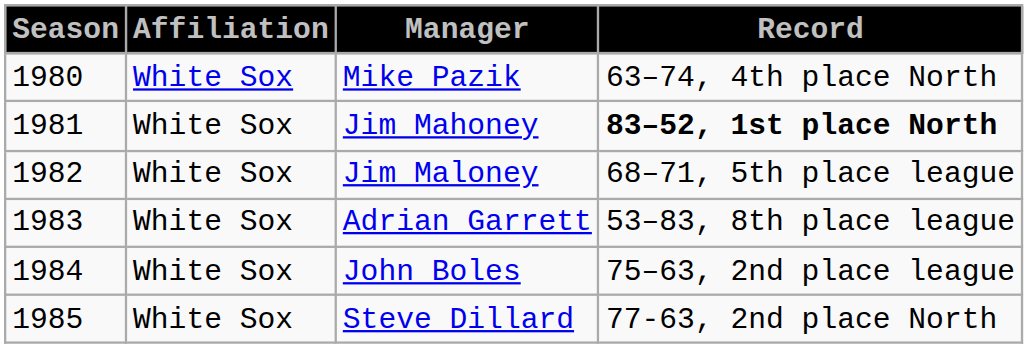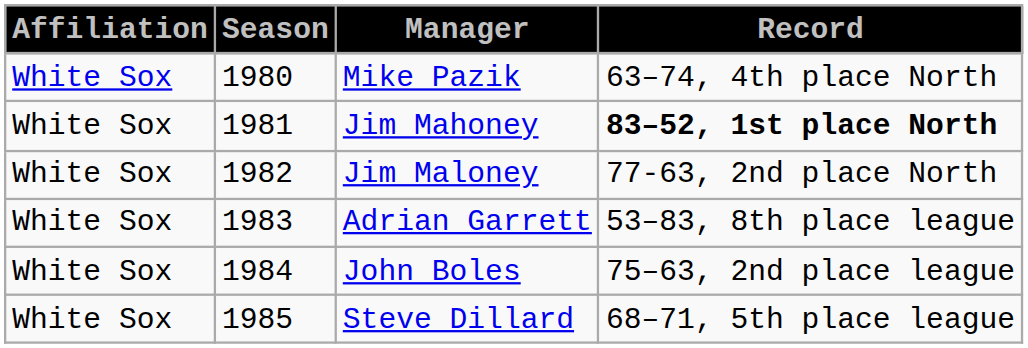columns swapped: Season <-> Affiliation
Jim Maloney | Record: 68–71, 5th place league -> 77-63, 2nd place North
Steve Dillard | Record: 77-63, 2nd place North -> 68–71, 5th place league
